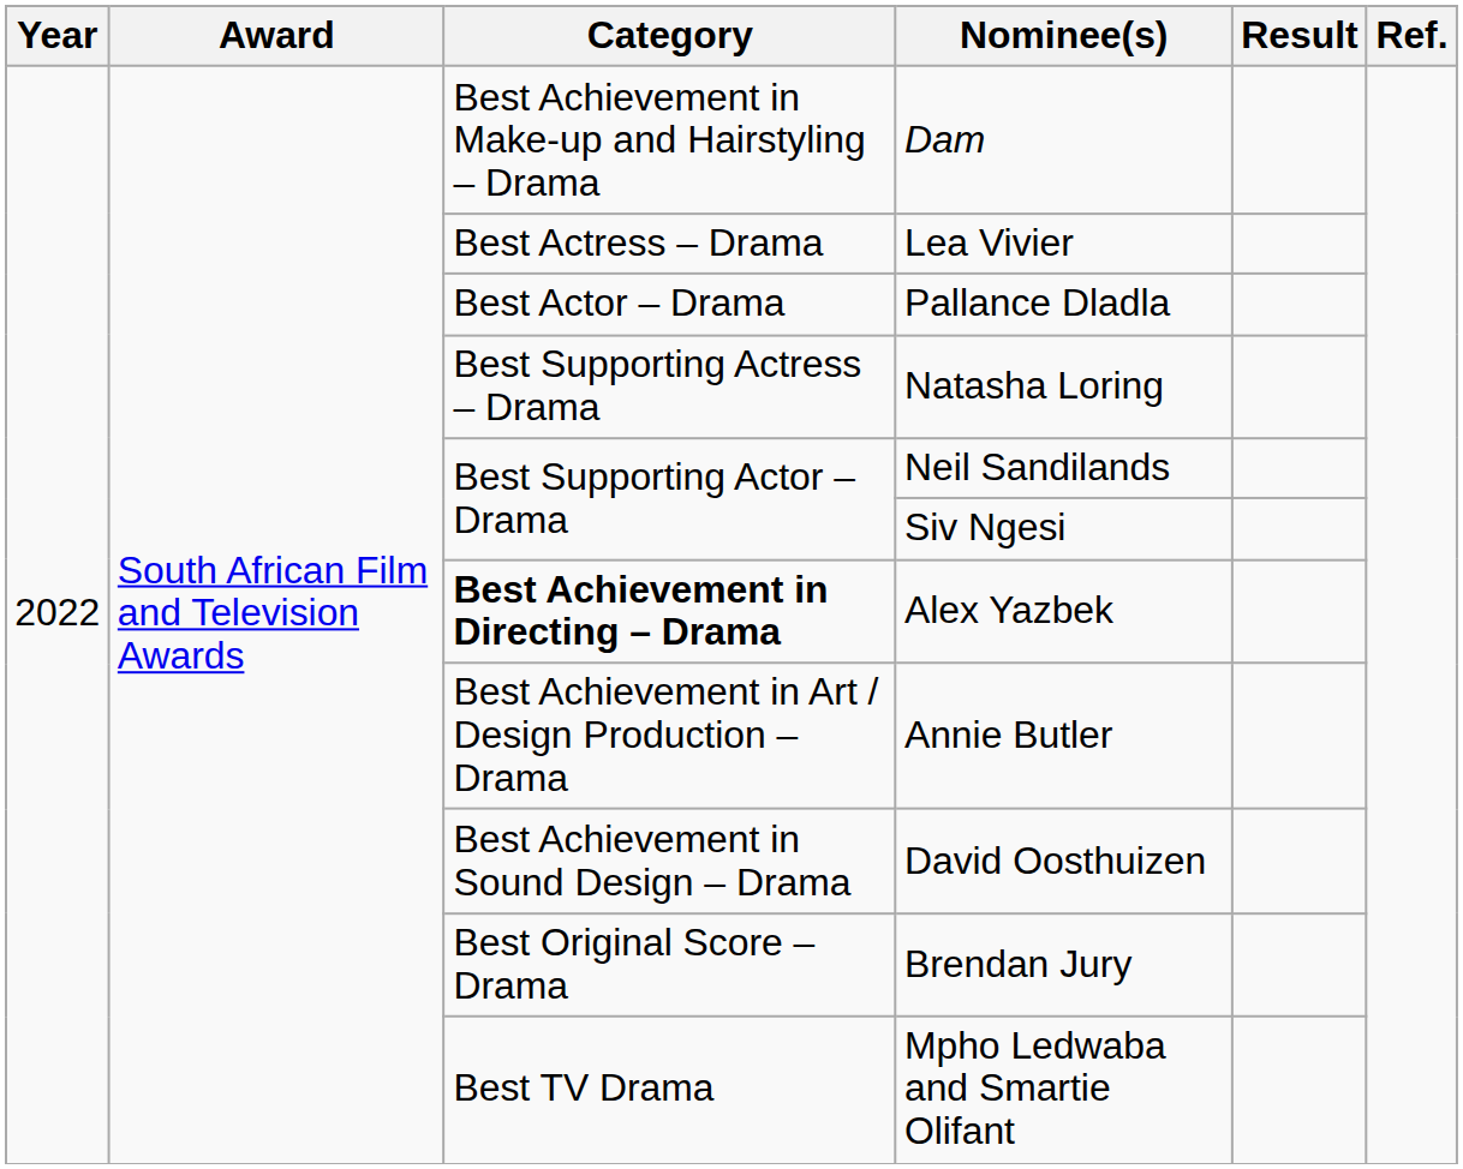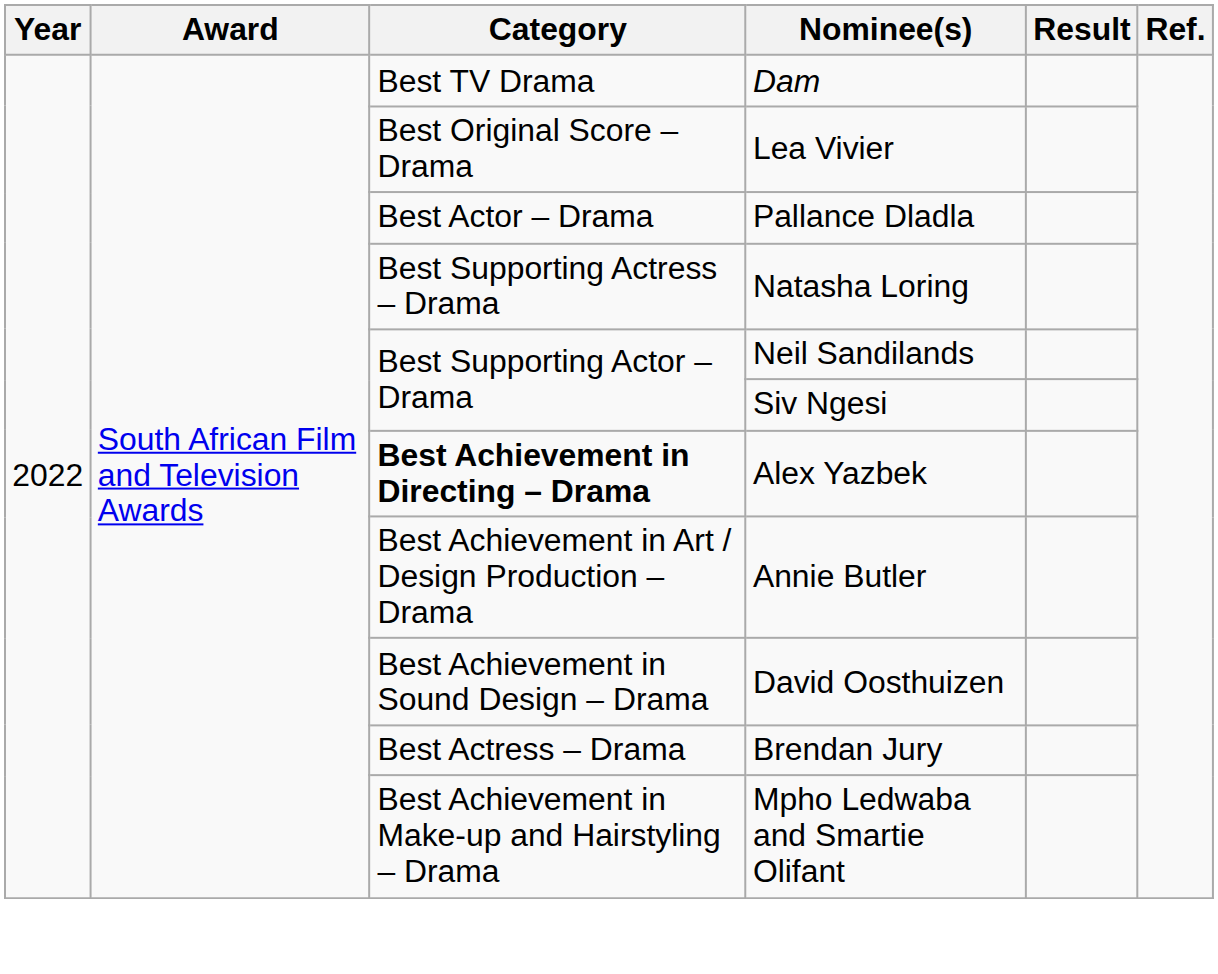Dam | Category: Best Achievement in Make-up and Hairstyling – Drama -> Best TV Drama
Lea Vivier | Category: Best Actress – Drama -> Best Original Score – Drama
Brendan Jury | Category: Best Original Score – Drama -> Best Actress – Drama
Mpho Ledwaba and Smartie Olifant | Category: Best TV Drama -> Best Achievement in Make-up and Hairstyling – Drama
